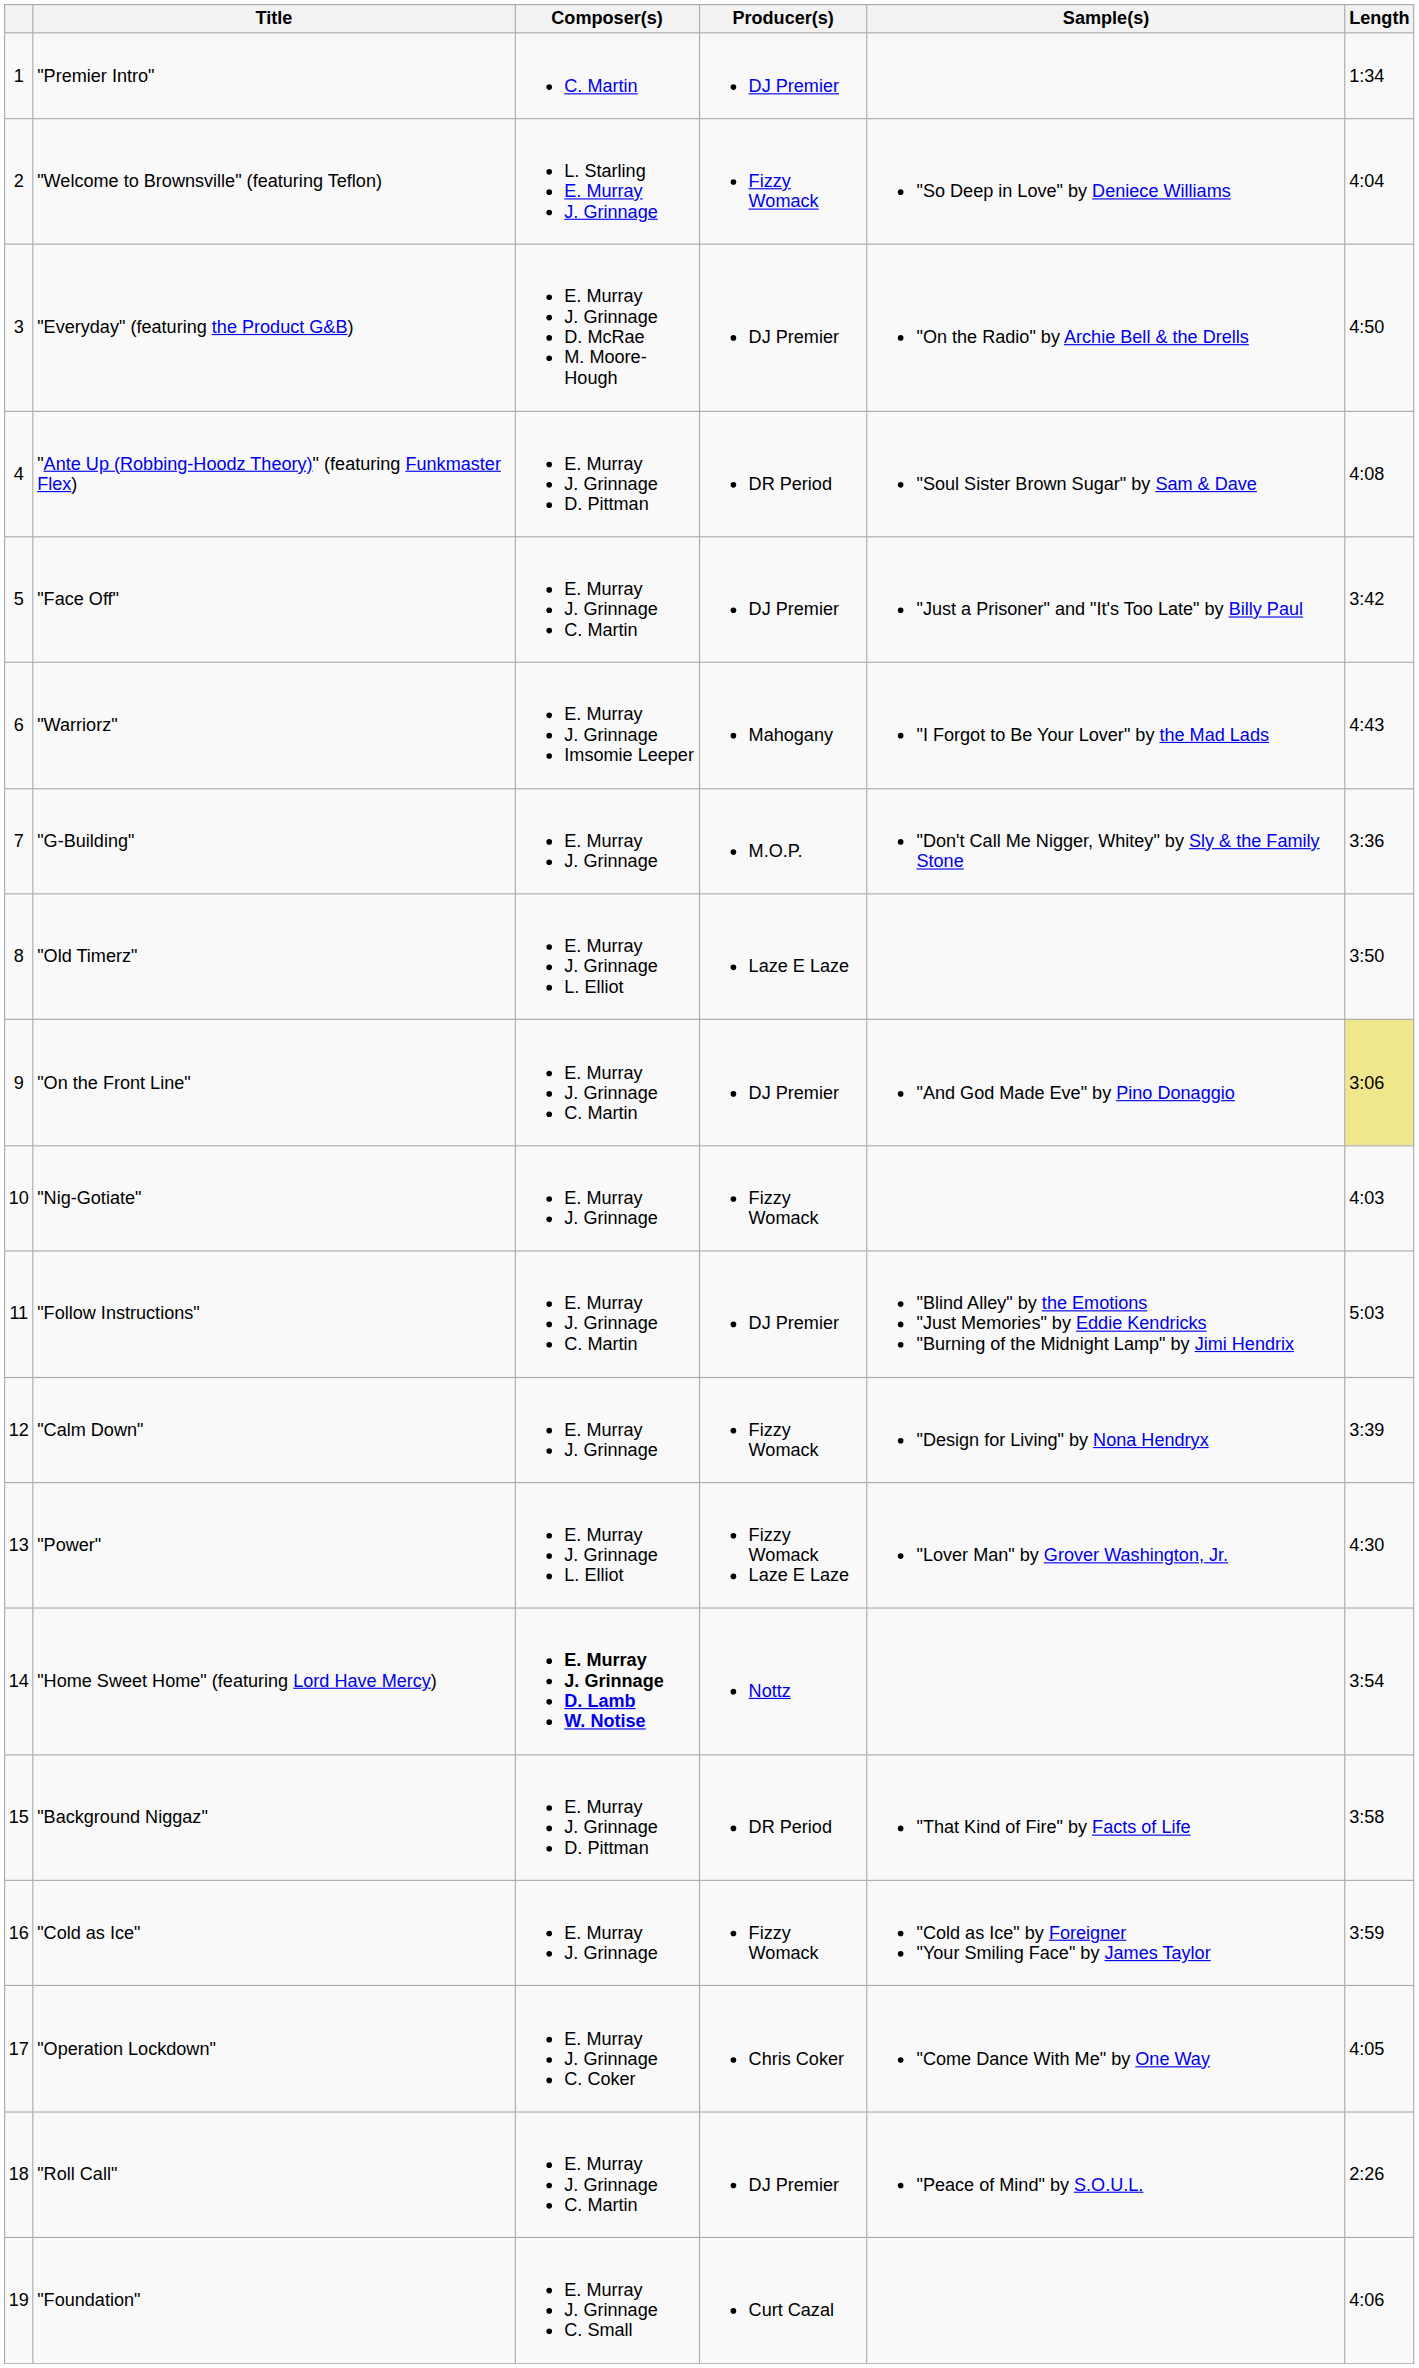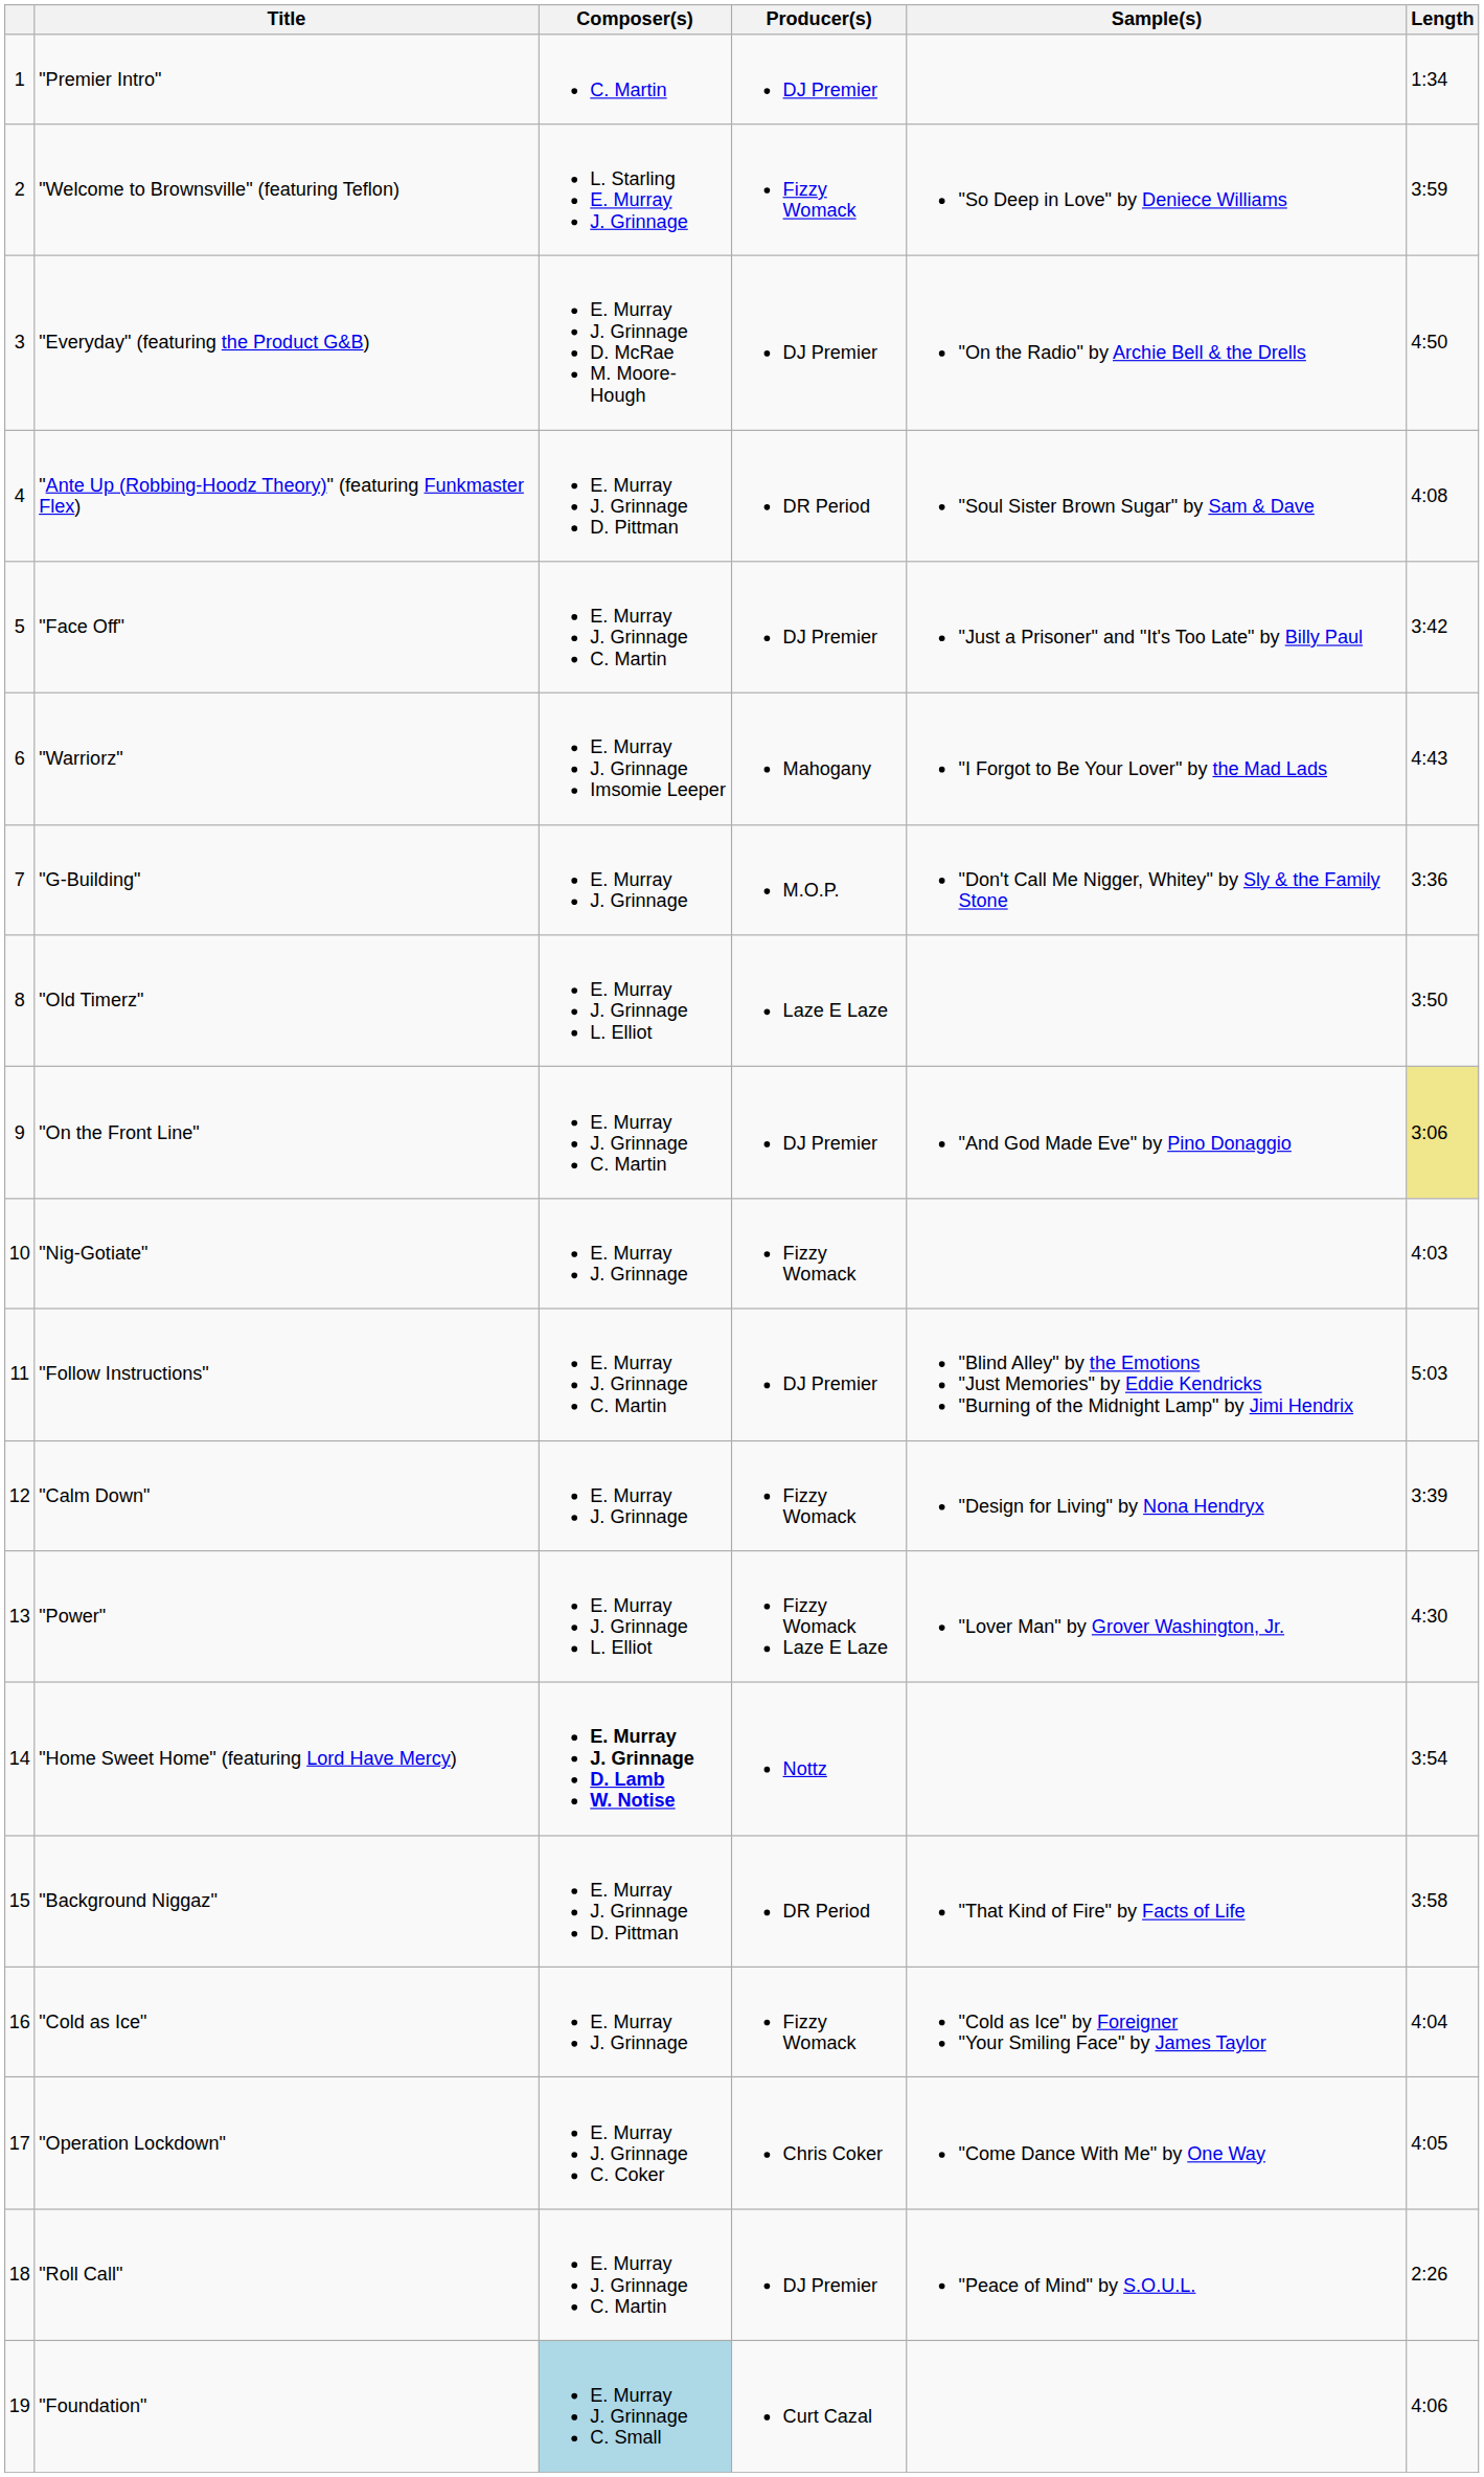"Welcome to Brownsville" (featuring Teflon) | Length: 4:04 -> 3:59
"Cold as Ice" | Length: 3:59 -> 4:04
"Foundation" | Composer(s): no background -> lightblue background
